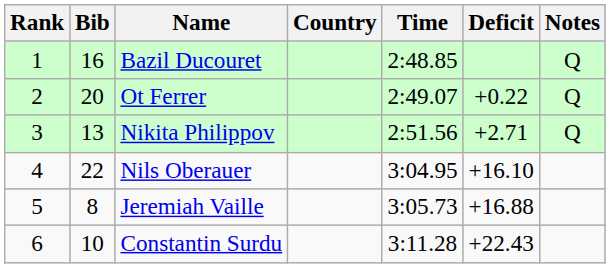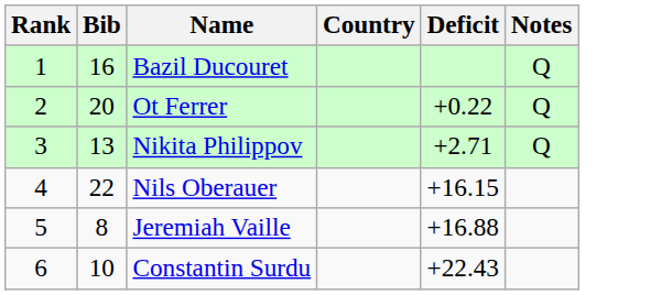- column: Time | 2:48.85 | 2:49.07 | 2:51.56 | 3:04.95 | 3:05.73 | 3:11.28
Nils Oberauer | Deficit: +16.10 -> +16.15
